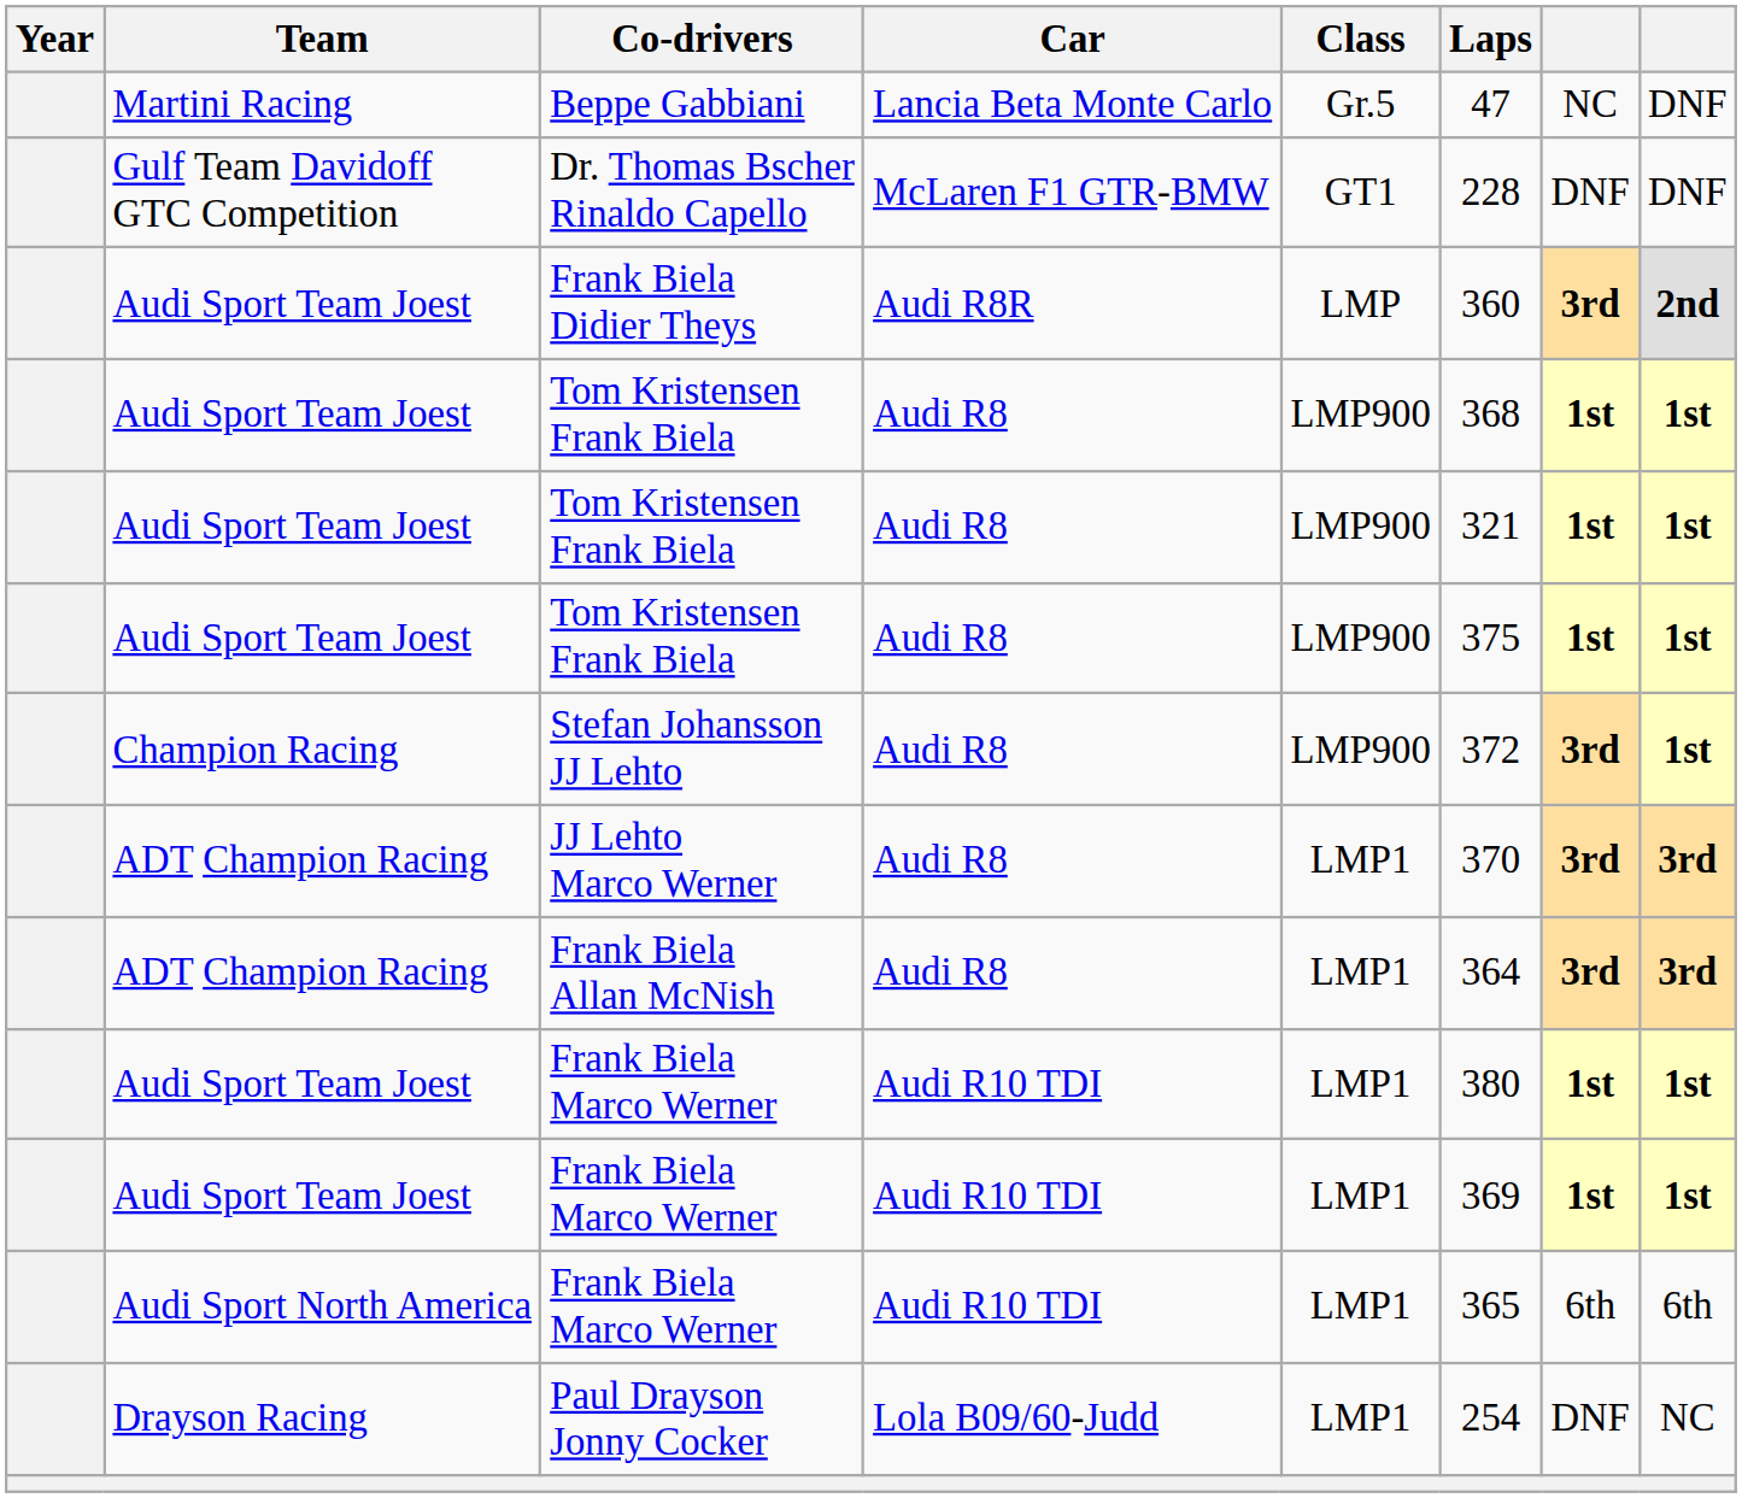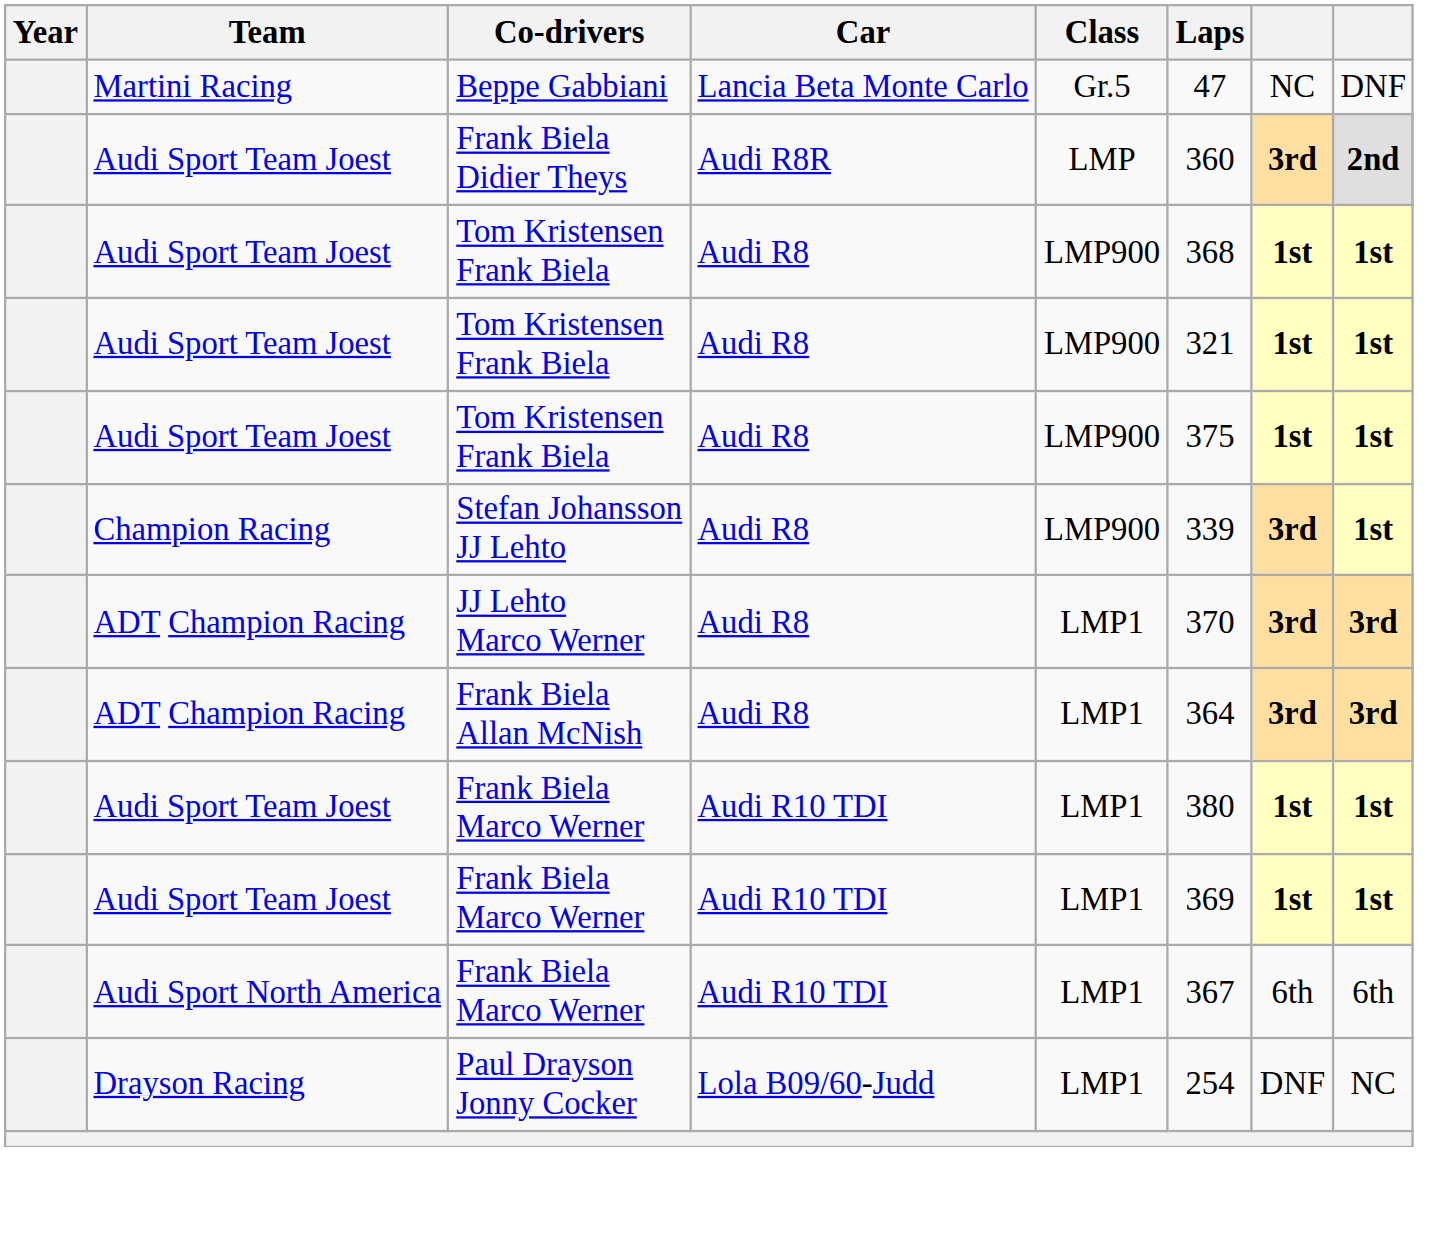- row: Gulf Team Davidoff GTC Competition | Dr. Thomas Bscher Rinaldo Capello | McLaren F1 GTR-BMW | GT1 | 228 | DNF | DNF
Stefan Johansson JJ Lehto | Laps: 372 -> 339
Audi Sport North America / Frank Biela Marco Werner | Laps: 365 -> 367
